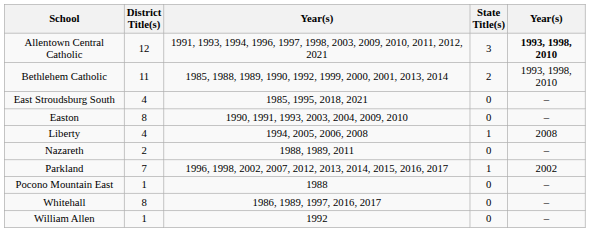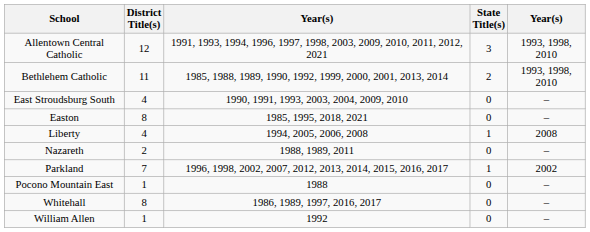Allentown Central Catholic | column 5: bold -> normal
East Stroudsburg South | column 3: 1985, 1995, 2018, 2021 -> 1990, 1991, 1993, 2003, 2004, 2009, 2010
Easton | column 3: 1990, 1991, 1993, 2003, 2004, 2009, 2010 -> 1985, 1995, 2018, 2021
